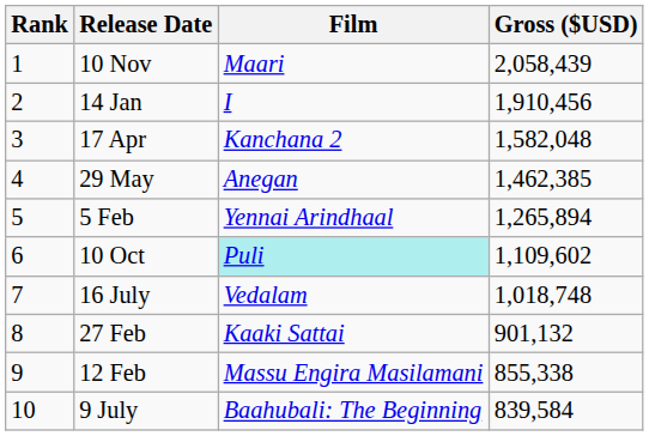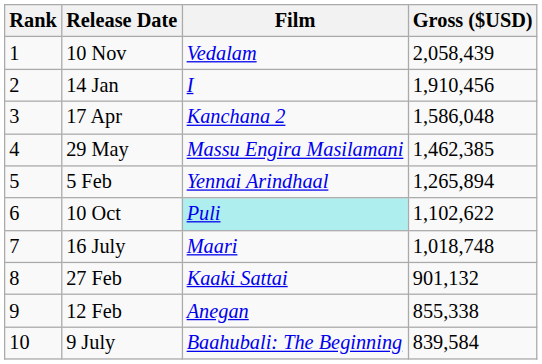10 Nov | Film: Maari -> Vedalam
17 Apr | Gross ($USD): 1,582,048 -> 1,586,048
29 May | Film: Anegan -> Massu Engira Masilamani
10 Oct | Gross ($USD): 1,109,602 -> 1,102,622
16 July | Film: Vedalam -> Maari
12 Feb | Film: Massu Engira Masilamani -> Anegan
